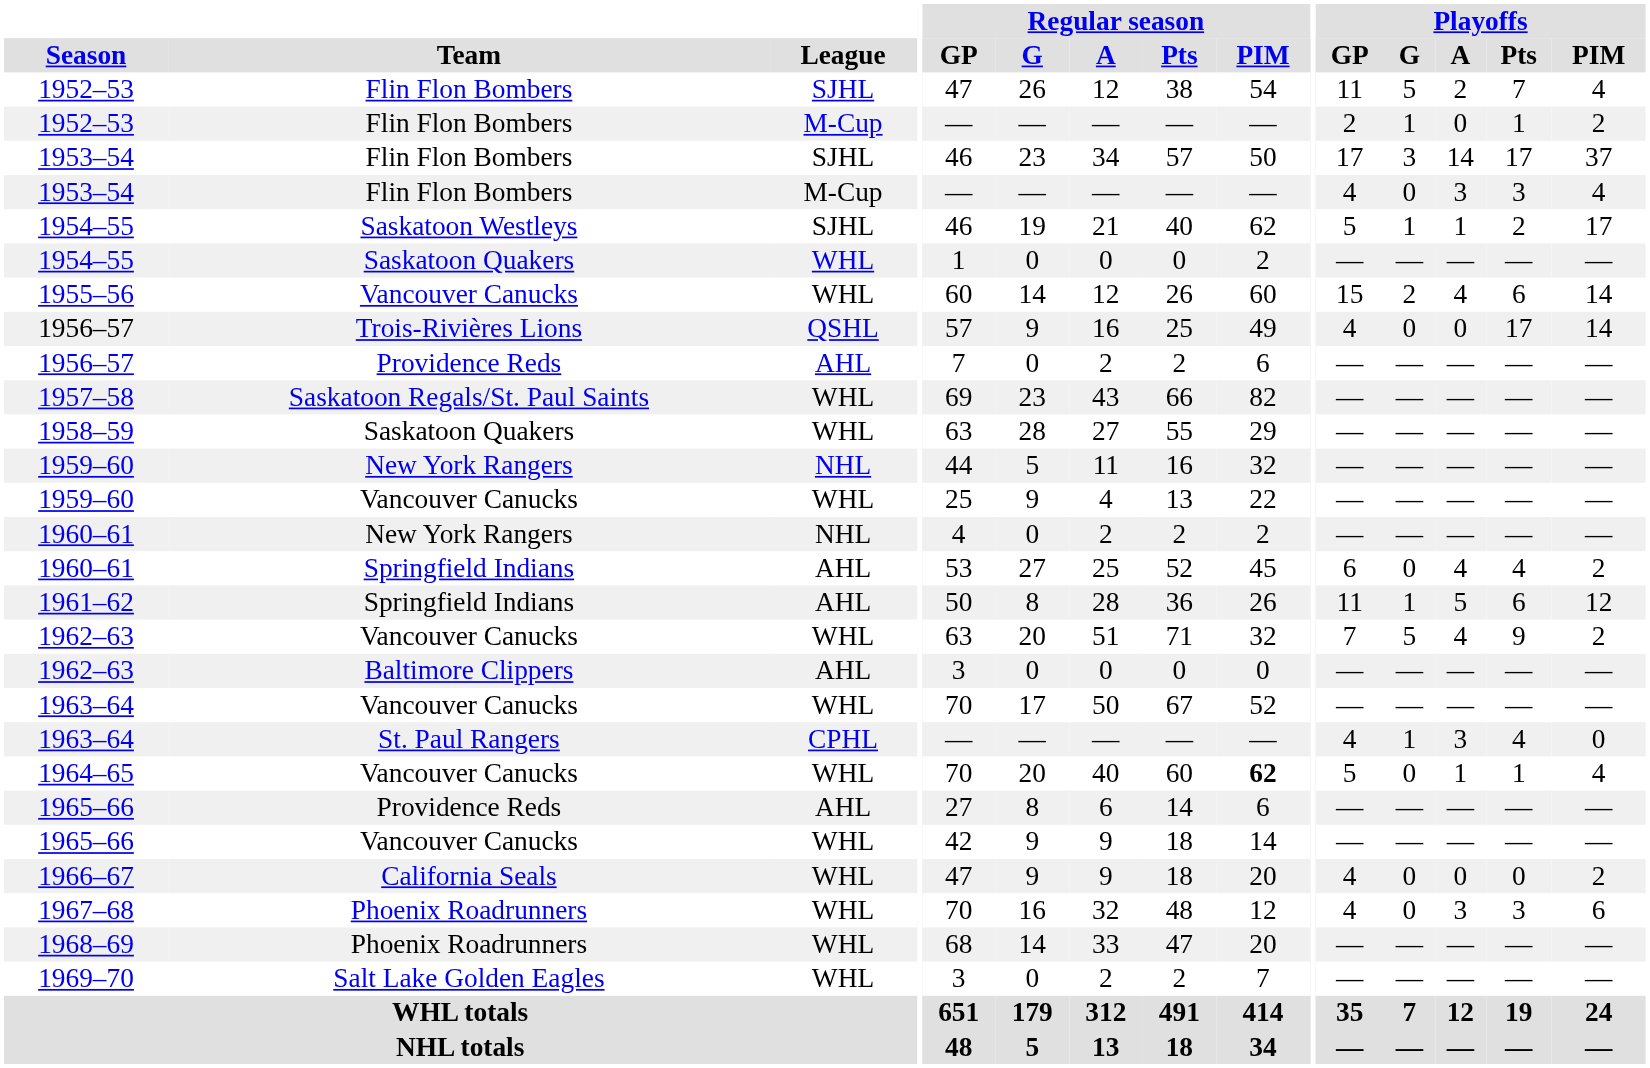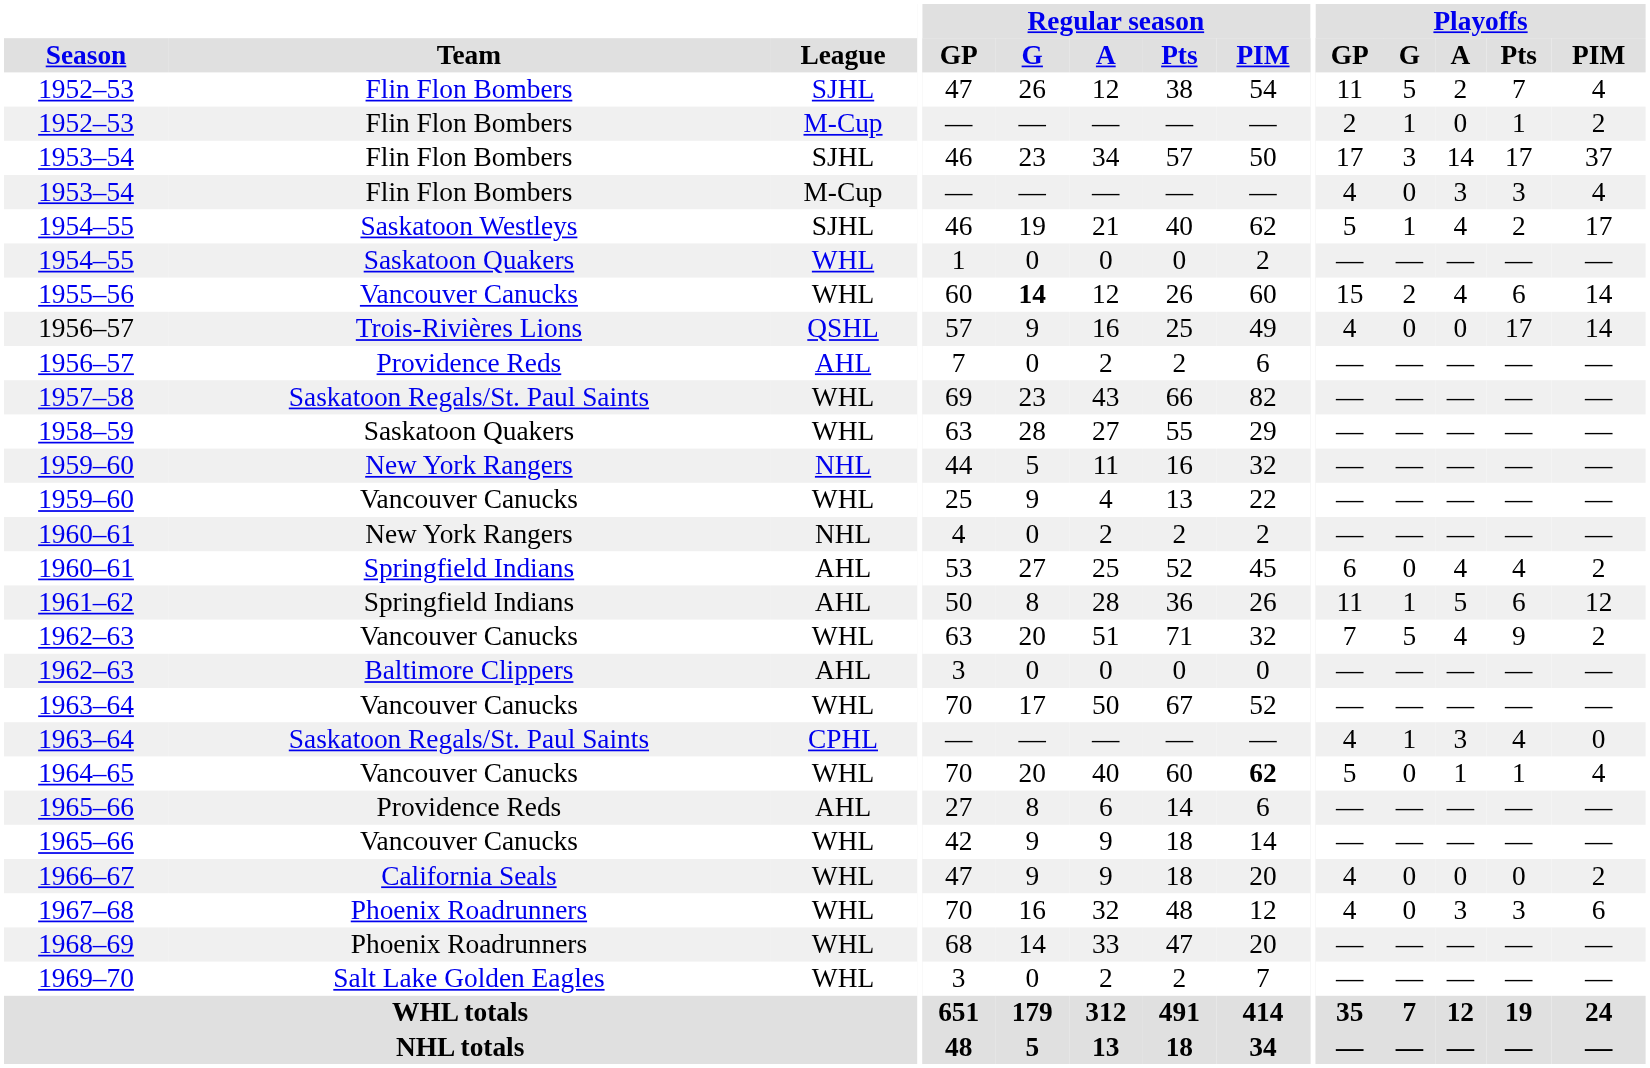1954–55 / SJHL | Playoffs / A: 1 -> 4
1955–56 | Regular season / G: normal -> bold
1963–64 / CPHL | Team: St. Paul Rangers -> Saskatoon Regals/St. Paul Saints
